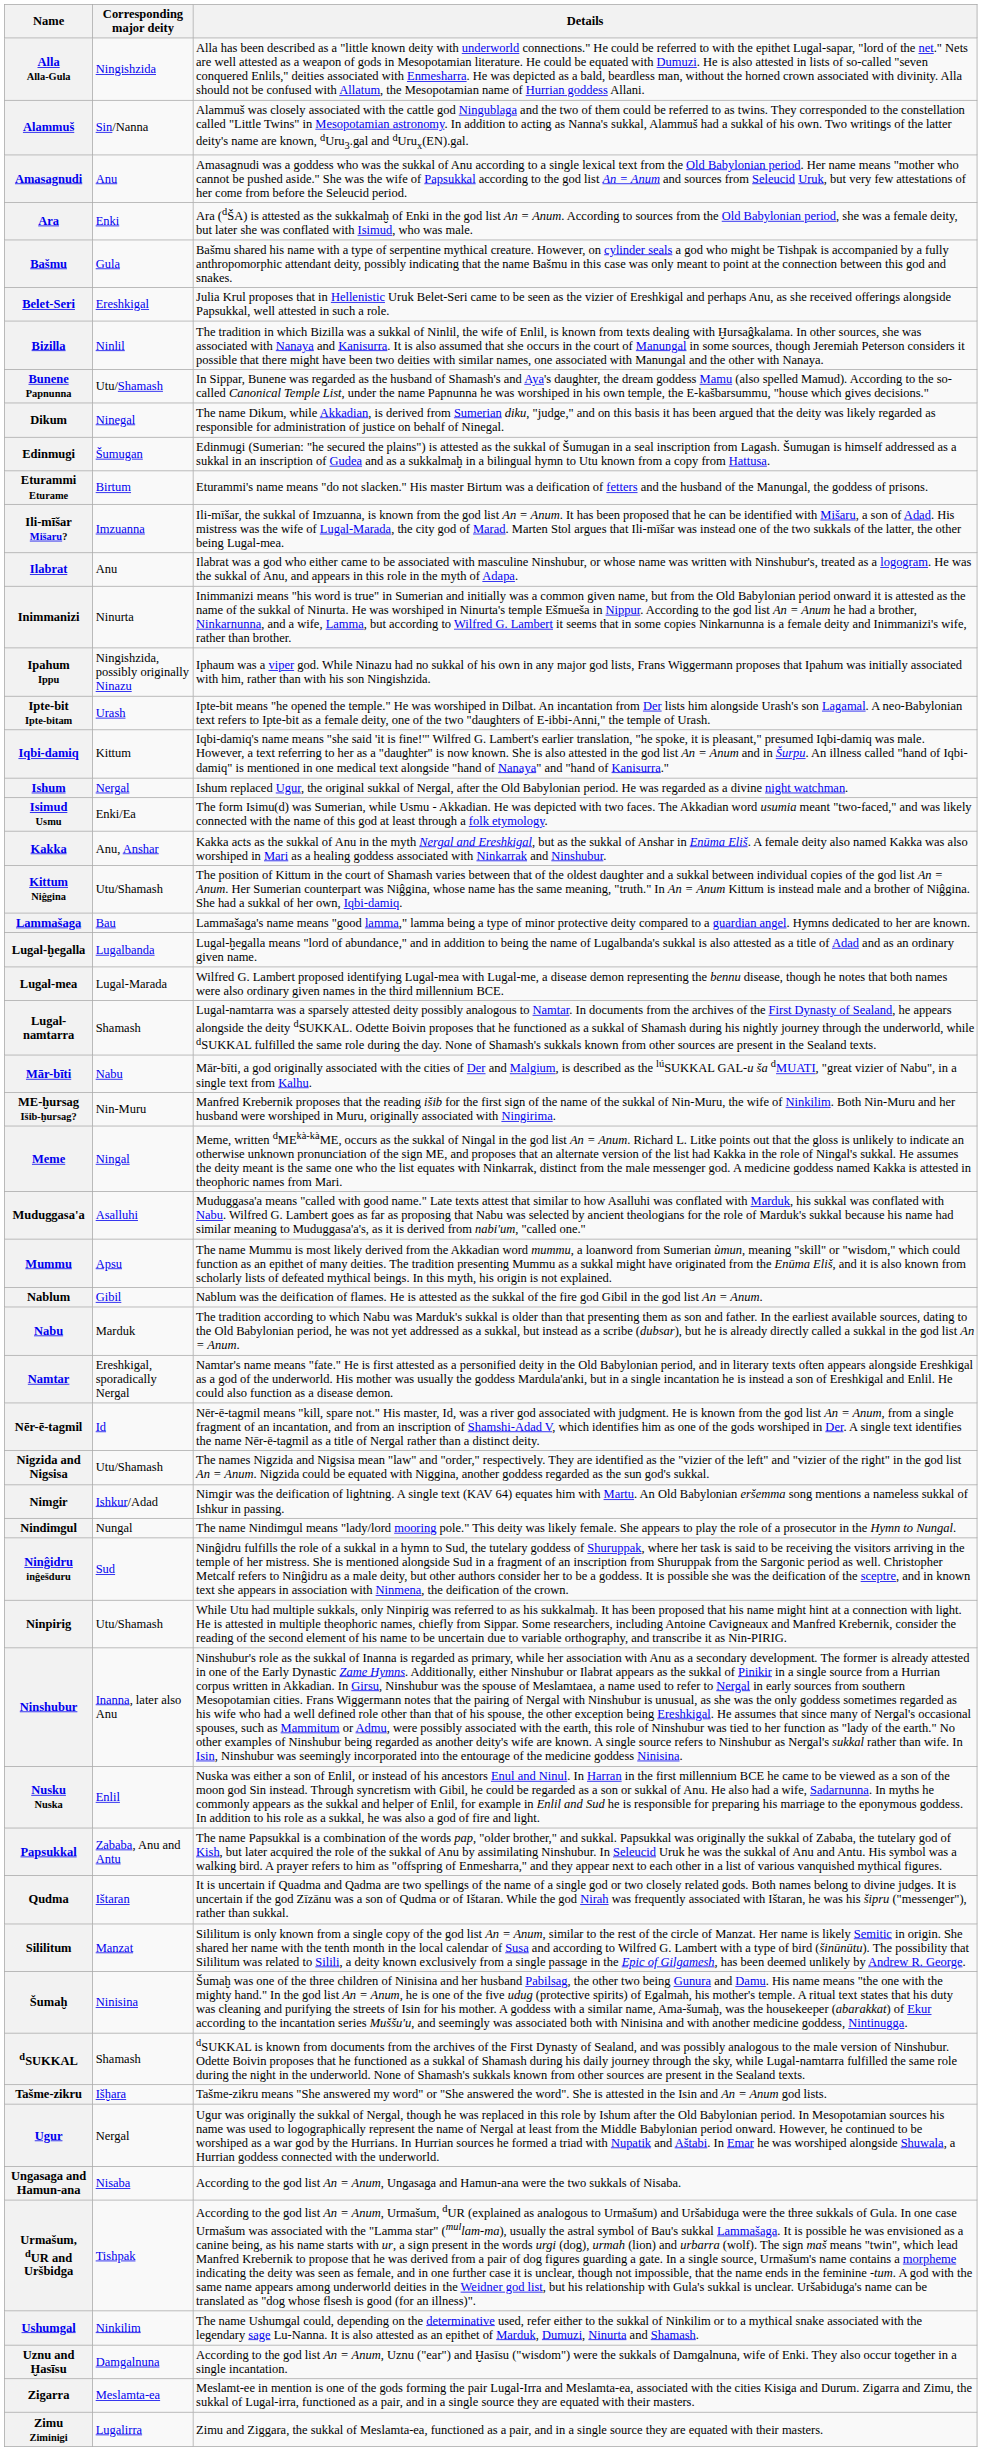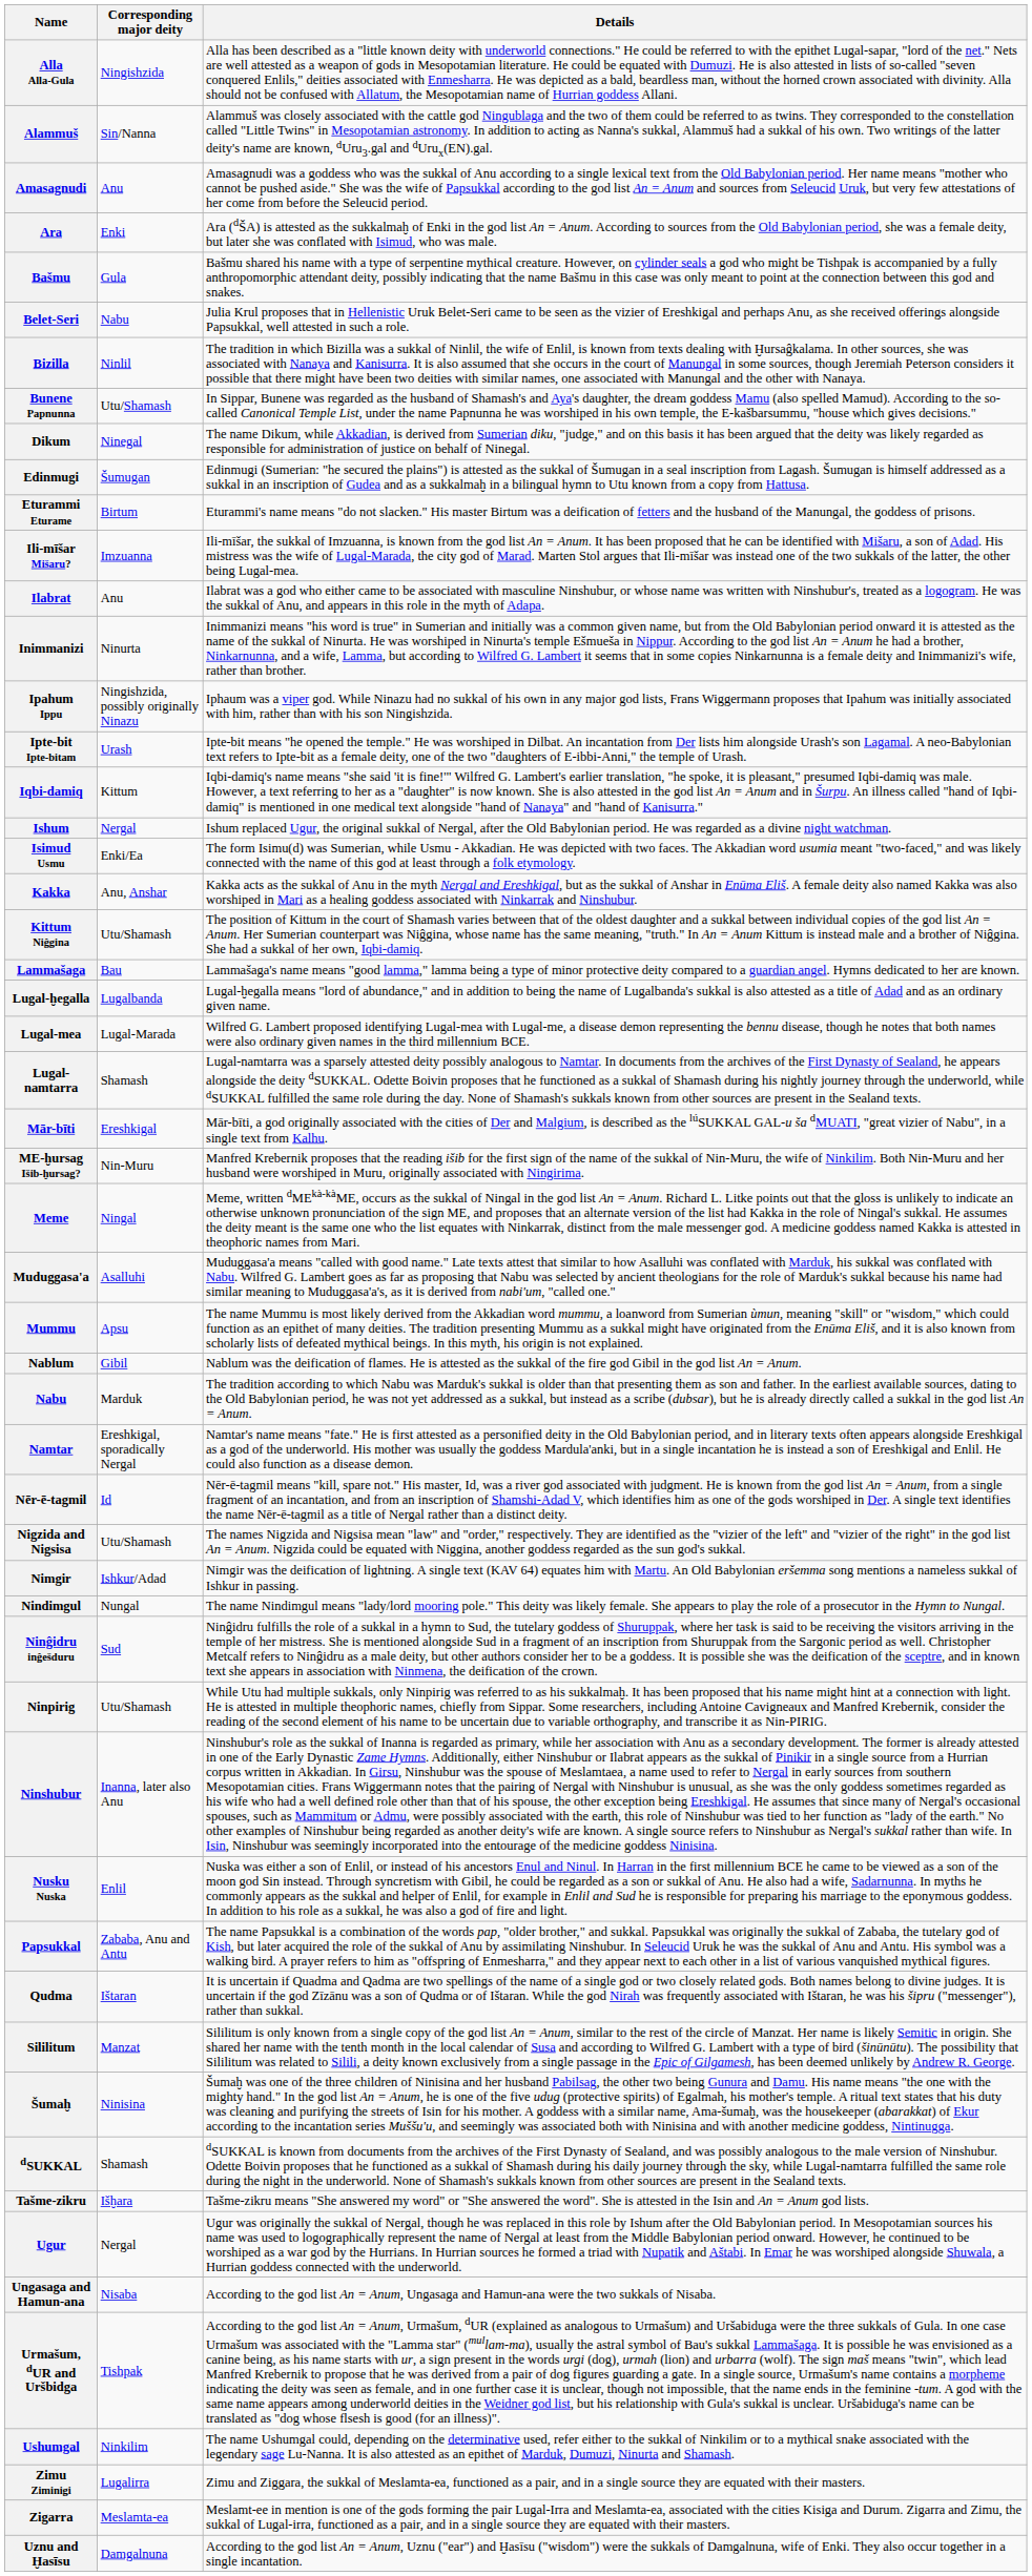Belet-Seri | Corresponding major deity: Ereshkigal -> Nabu
Mār-bīti | Corresponding major deity: Nabu -> Ereshkigal
rows swapped: Uznu and Ḫasīsu <-> Zimu Ziminigi
